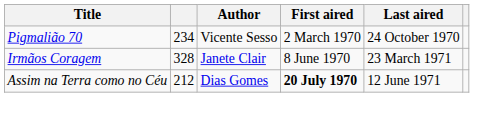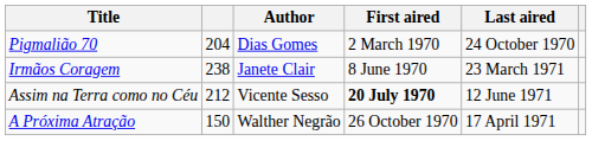Pigmalião 70 | column 2: 234 -> 204
Pigmalião 70 | Author: Vicente Sesso -> Dias Gomes
Irmãos Coragem | column 2: 328 -> 238
Assim na Terra como no Céu | Author: Dias Gomes -> Vicente Sesso
+ row: A Próxima Atração | 150 | Walther Negrão | 26 October 1970 | 17 April 1971
